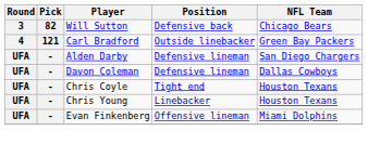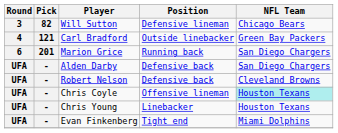Will Sutton | Position: Defensive back -> Defensive lineman
+ row: 6 | 201 | Marion Grice | Running back | San Diego Chargers
Alden Darby | Position: Defensive lineman -> Defensive back
+ row: UFA | - | Robert Nelson | Defensive back | Cleveland Browns
- row: UFA | - | Davon Coleman | Defensive lineman | Dallas Cowboys
Chris Coyle | Position: Tight end -> Offensive lineman
Chris Coyle | NFL Team: no background -> paleturquoise background
Evan Finkenberg | Position: Offensive lineman -> Tight end
